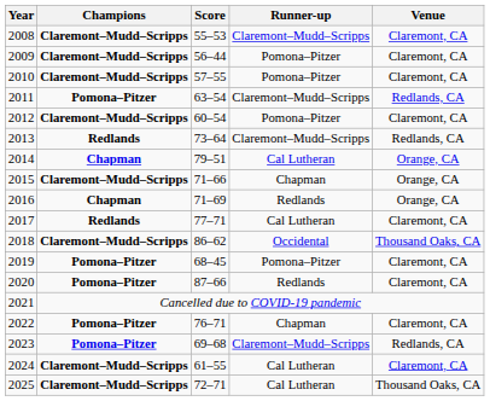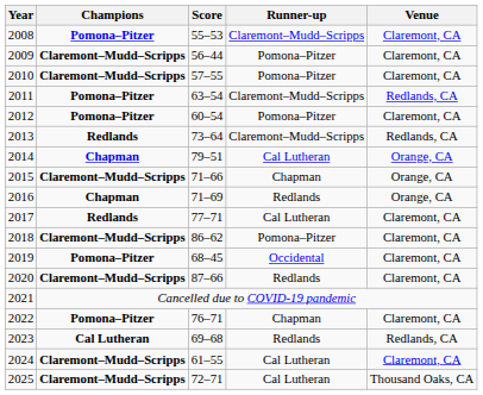2008 | Champions: Claremont–Mudd–Scripps -> Pomona–Pitzer
2012 | Champions: Claremont–Mudd–Scripps -> Pomona–Pitzer
2018 | Runner-up: Occidental -> Pomona–Pitzer
2018 | Venue: Thousand Oaks, CA -> Claremont, CA
2019 | Runner-up: Pomona–Pitzer -> Occidental
2020 | Champions: Pomona–Pitzer -> Claremont–Mudd–Scripps
2023 | Champions: Pomona–Pitzer -> Cal Lutheran
2023 | Runner-up: Claremont–Mudd–Scripps -> Redlands
